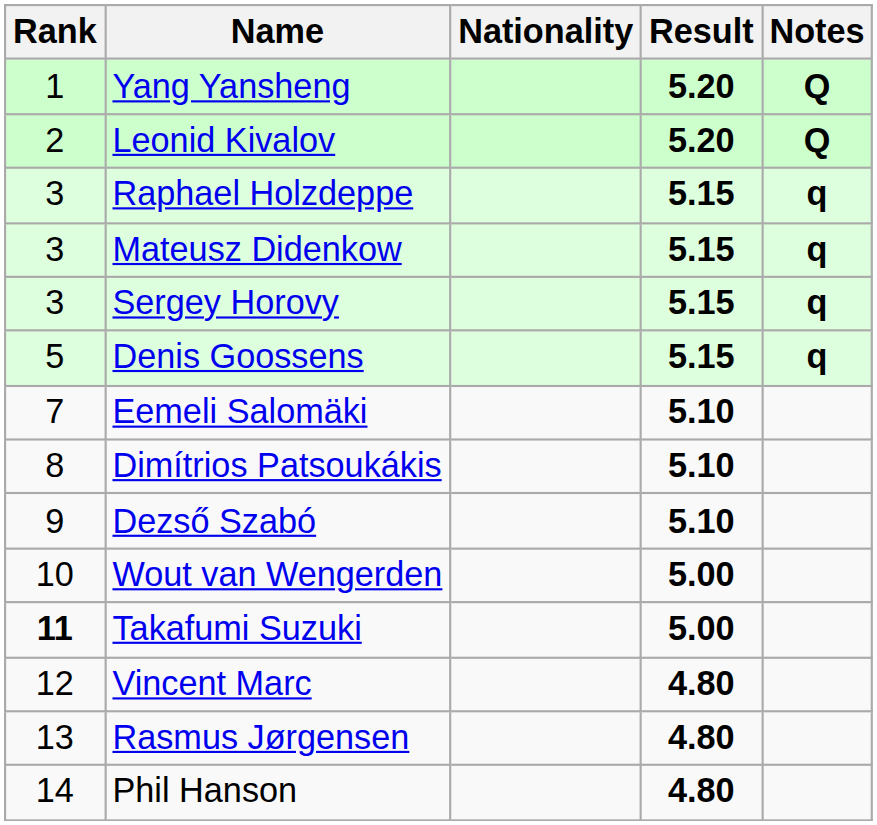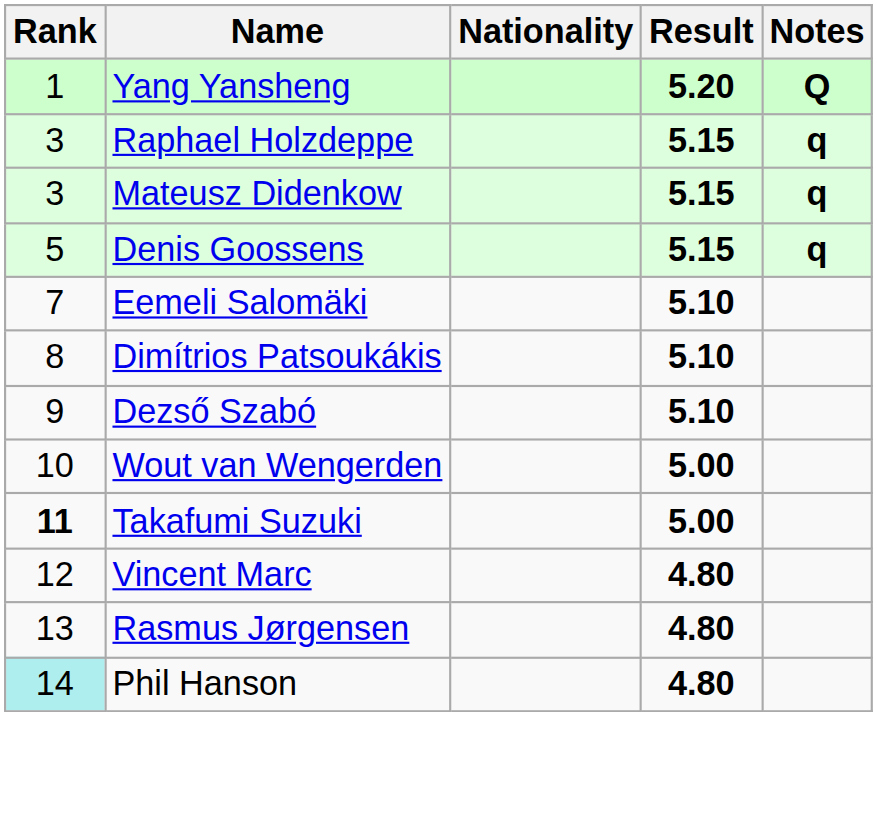- row: 2 | Leonid Kivalov | 5.20 | Q
- row: 3 | Sergey Horovy | 5.15 | q
Phil Hanson | Rank: no background -> paleturquoise background
